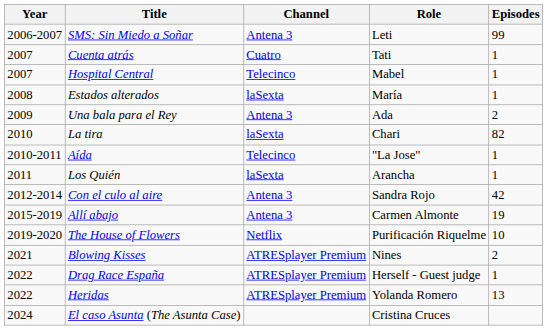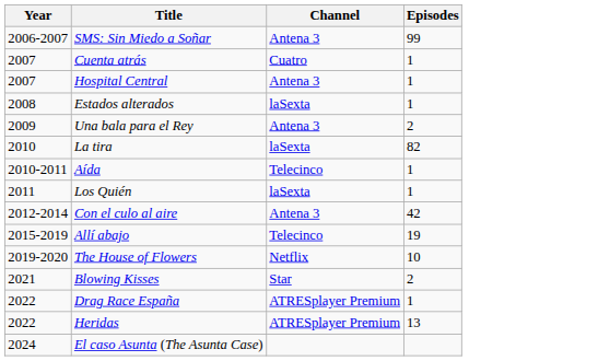- column: Role | Leti | Tati | Mabel | María | Ada | Chari | "La Jose" | Arancha | Sandra Rojo | Carmen Almonte | Purificación Riquelme | Nines | Herself - Guest judge | Yolanda Romero | Cristina Cruces
Hospital Central | Channel: Telecinco -> Antena 3
Allí abajo | Channel: Antena 3 -> Telecinco
Blowing Kisses | Channel: ATRESplayer Premium -> Star
